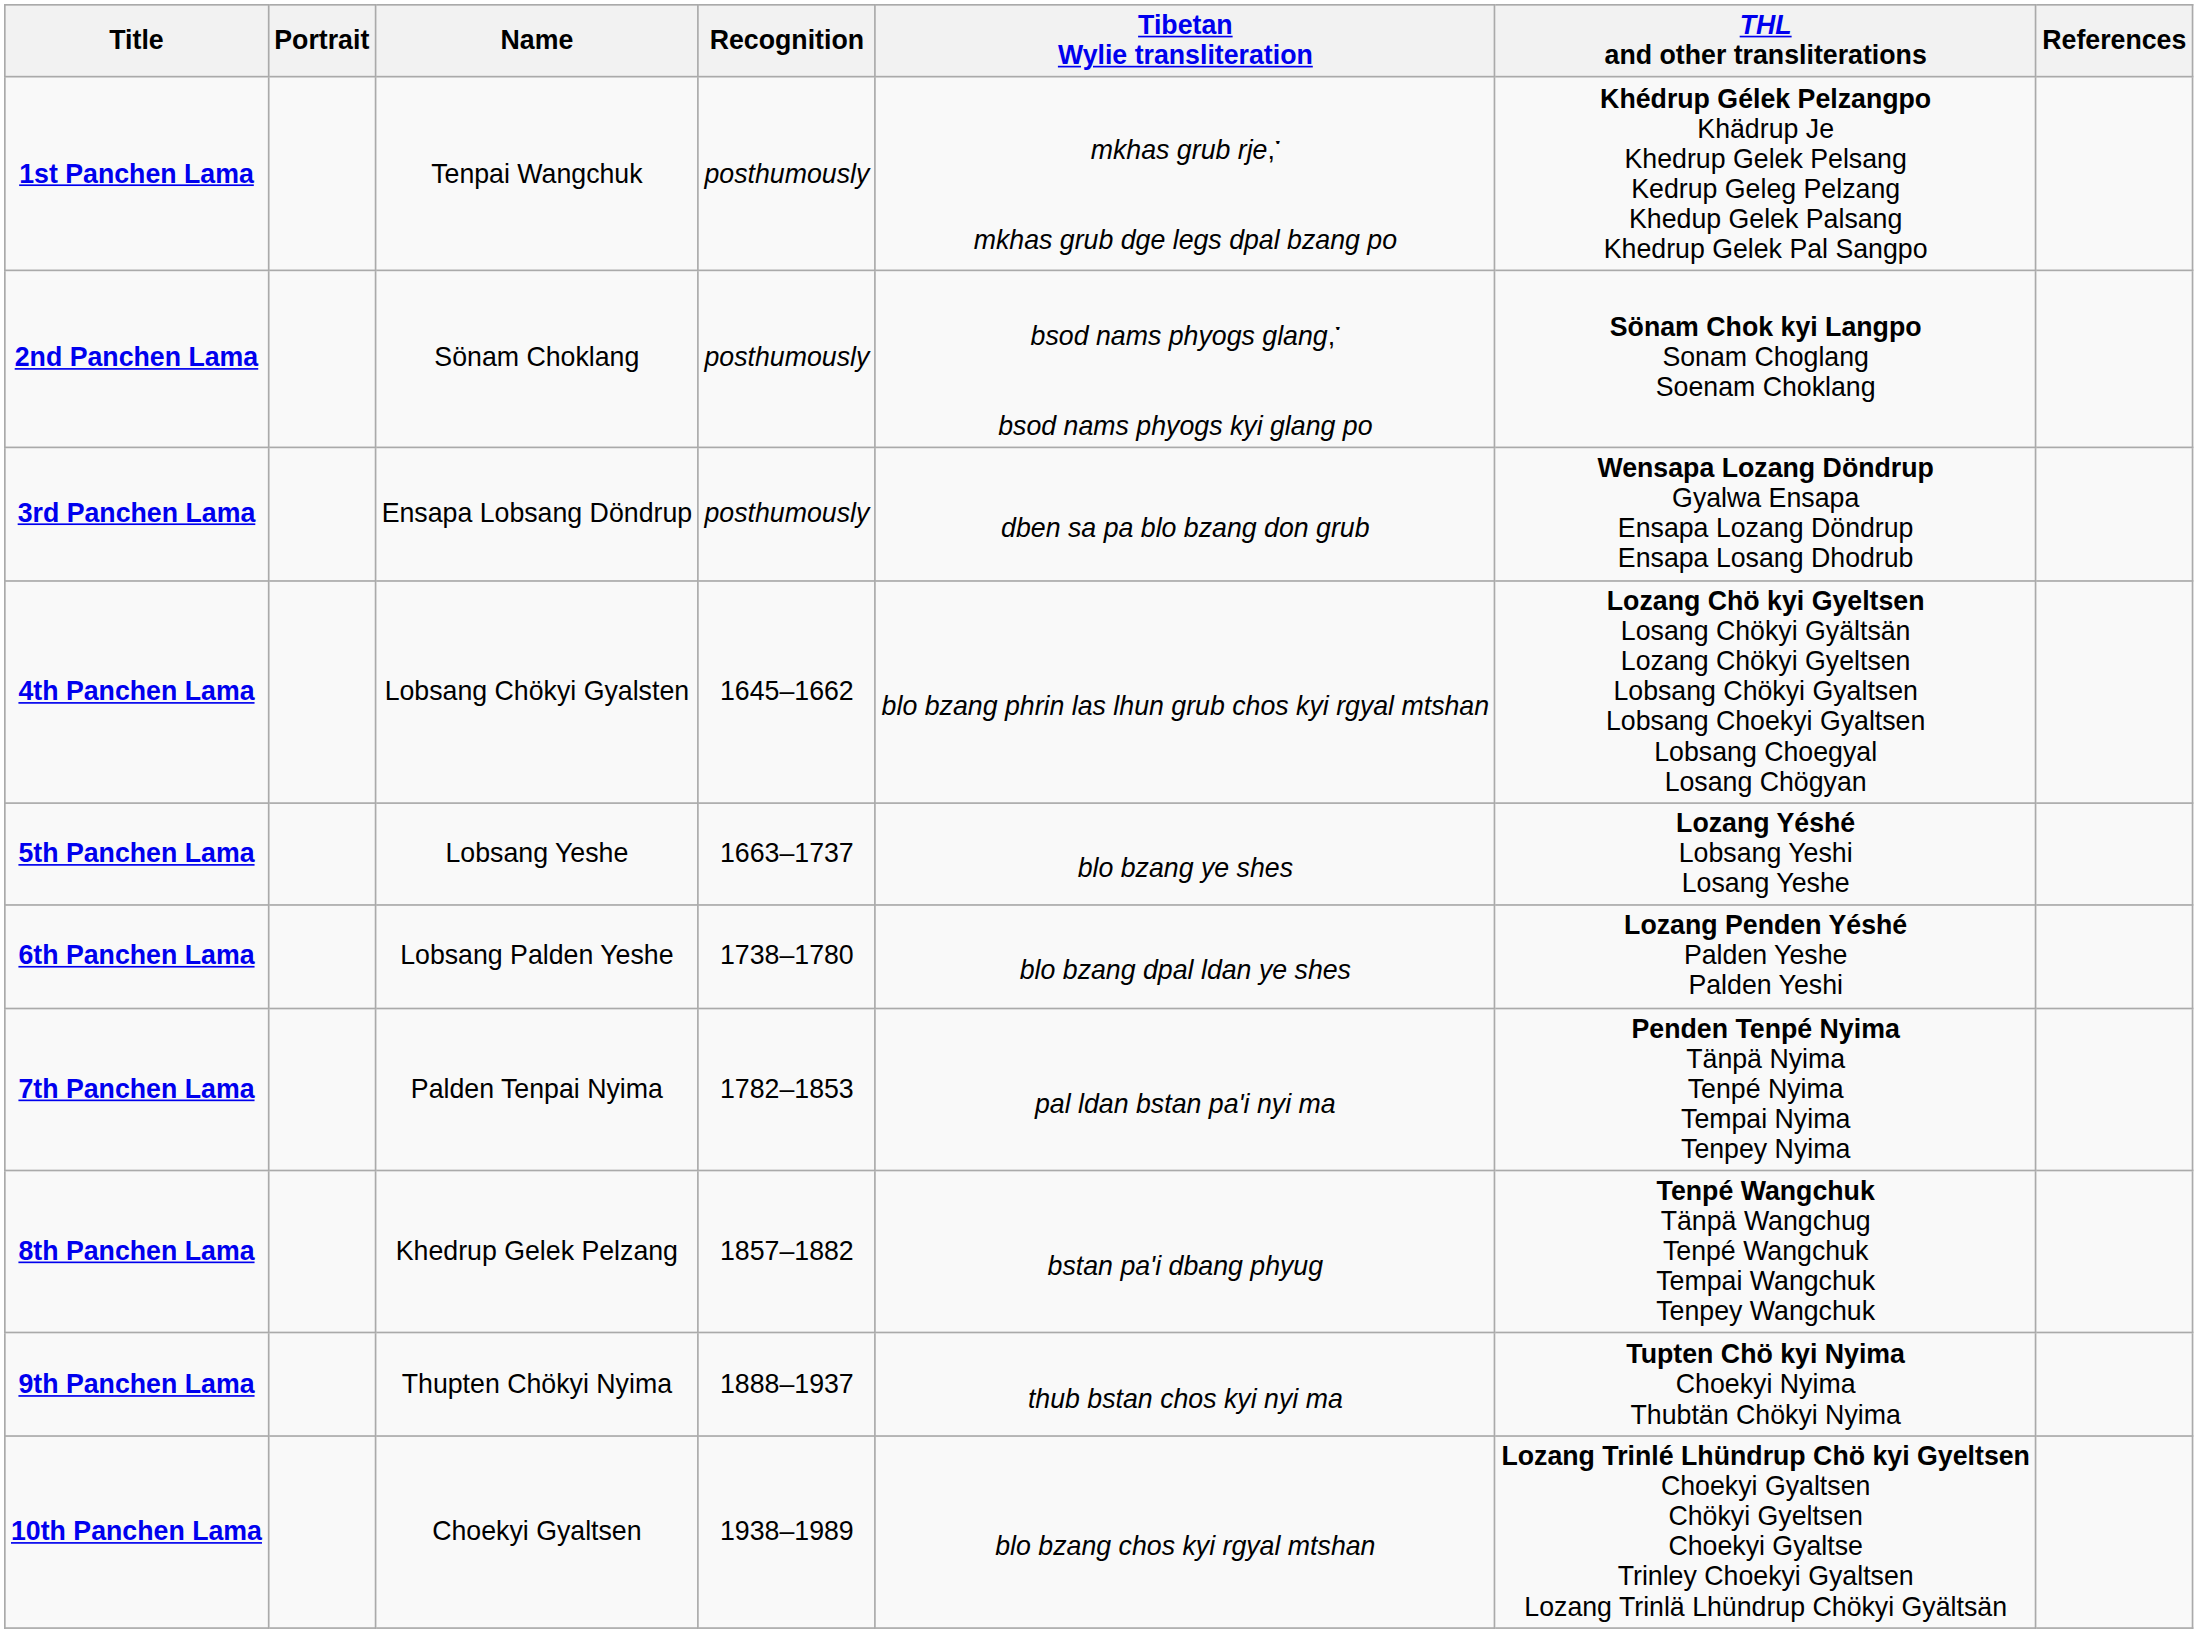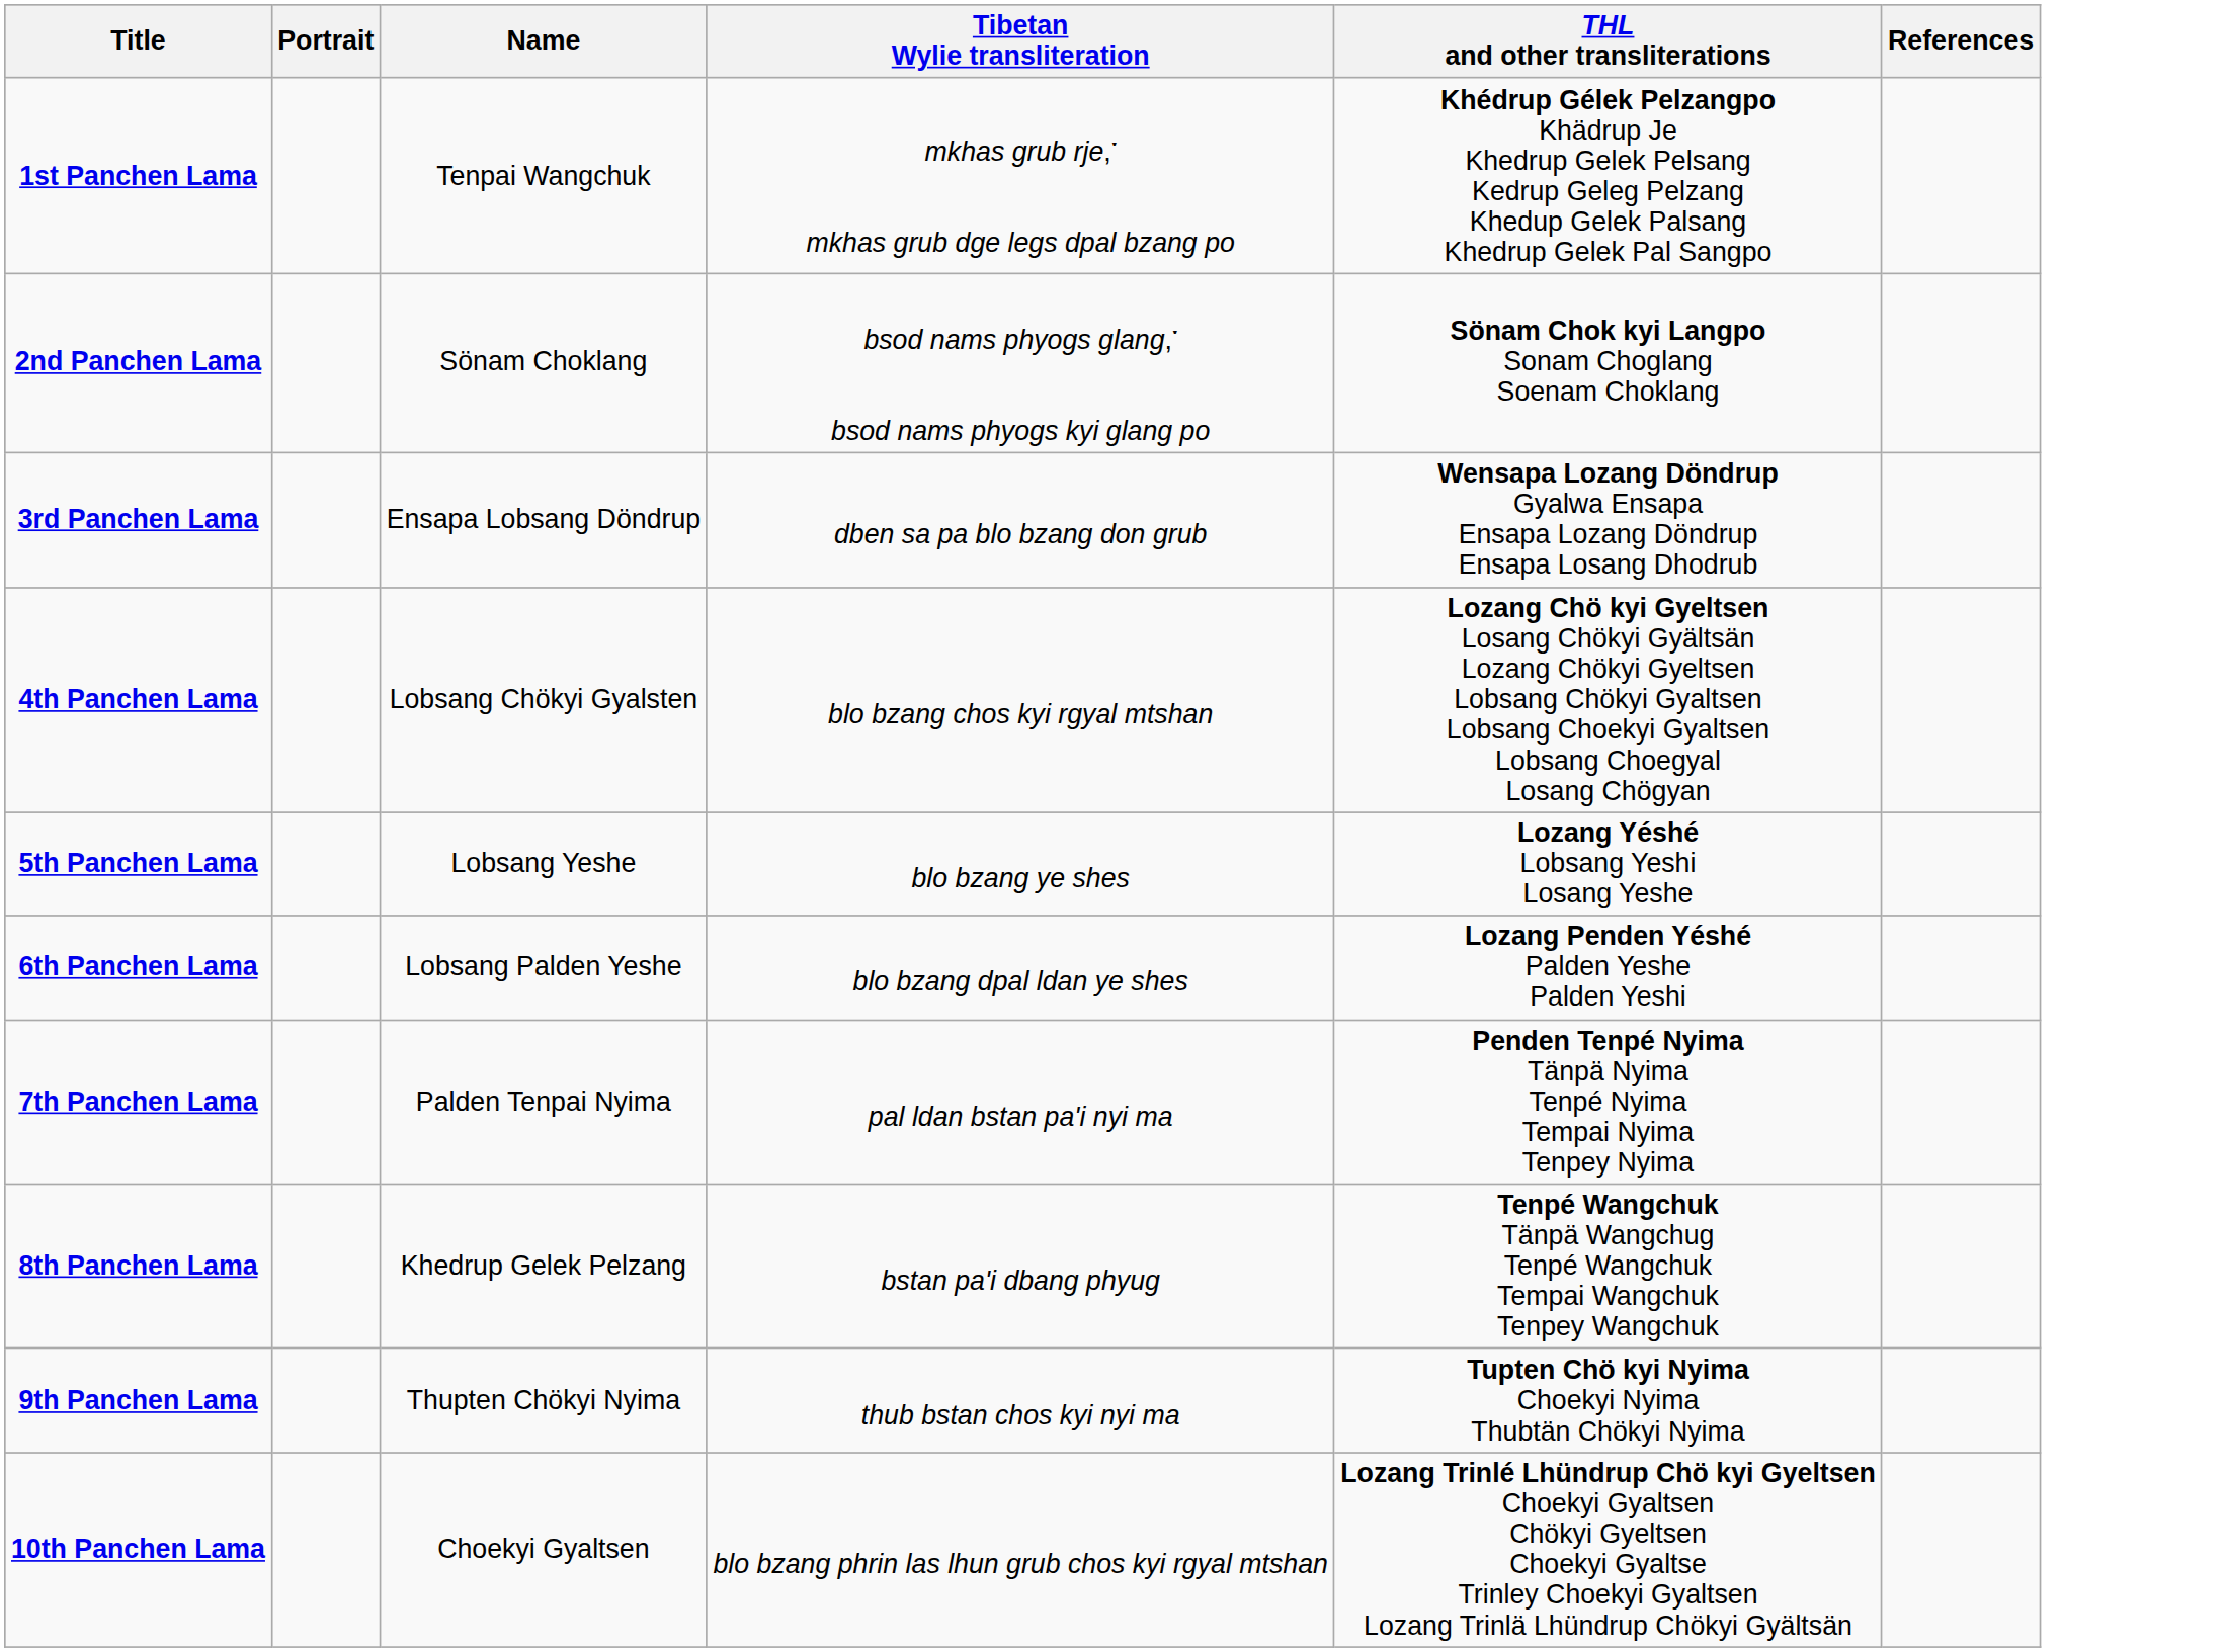- column: Recognition | posthumously | posthumously | posthumously | 1645–1662 | 1663–1737 | 1738–1780 | 1782–1853 | 1857–1882 | 1888–1937 | 1938–1989
4th Panchen Lama | Tibetan Wylie transliteration: blo bzang phrin las lhun grub chos kyi rgyal mtshan -> blo bzang chos kyi rgyal mtshan
10th Panchen Lama | Tibetan Wylie transliteration: blo bzang chos kyi rgyal mtshan -> blo bzang phrin las lhun grub chos kyi rgyal mtshan
